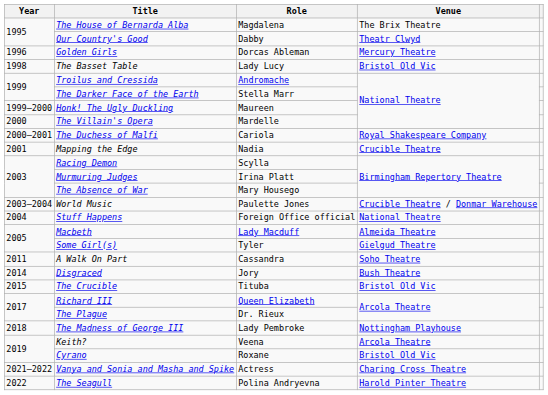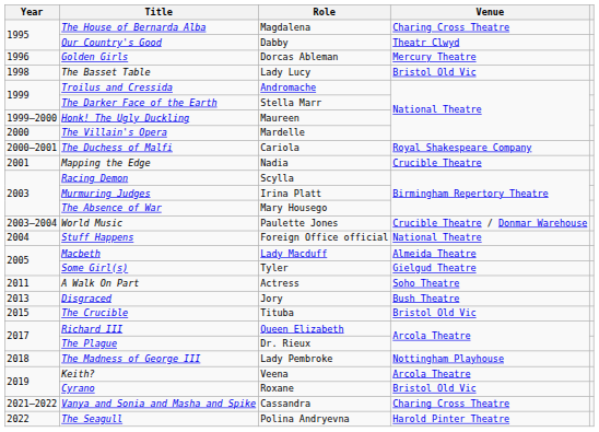The House of Bernarda Alba | Venue: The Brix Theatre -> Charing Cross Theatre
A Walk On Part | Role: Cassandra -> Actress
Disgraced | Year: 2014 -> 2013
Vanya and Sonia and Masha and Spike | Role: Actress -> Cassandra
